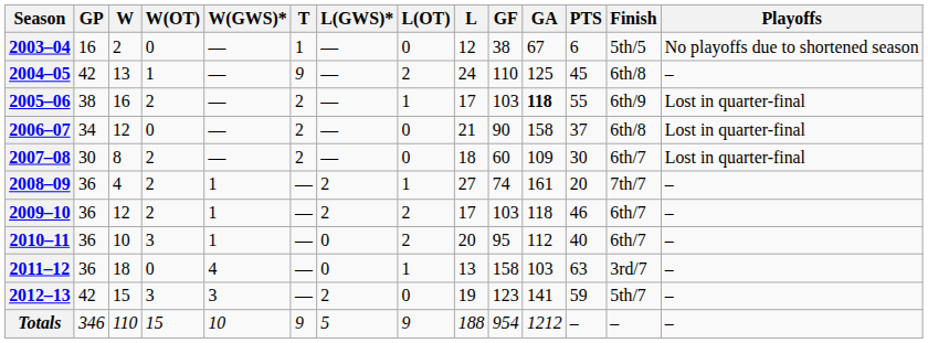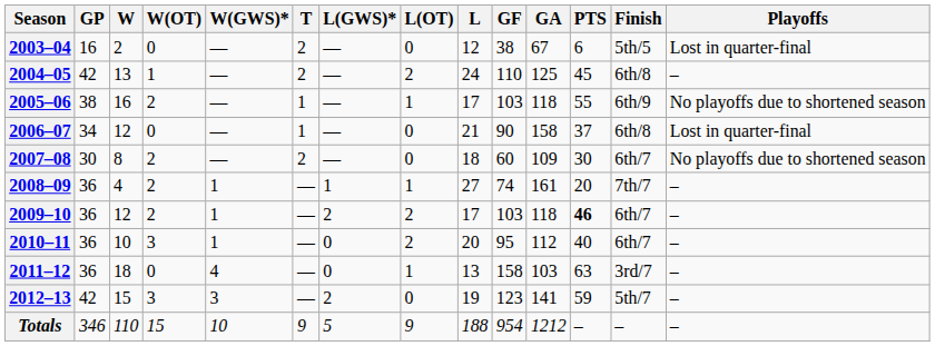2003–04 | T: 1 -> 2
2003–04 | Playoffs: No playoffs due to shortened season -> Lost in quarter-final
2004–05 | T: 9 -> 2
2005–06 | T: 2 -> 1
2005–06 | GA: bold -> normal
2005–06 | Playoffs: Lost in quarter-final -> No playoffs due to shortened season
2006–07 | T: 2 -> 1
2007–08 | Playoffs: Lost in quarter-final -> No playoffs due to shortened season
2008–09 | L(GWS)*: 2 -> 1
2009–10 | PTS: normal -> bold
